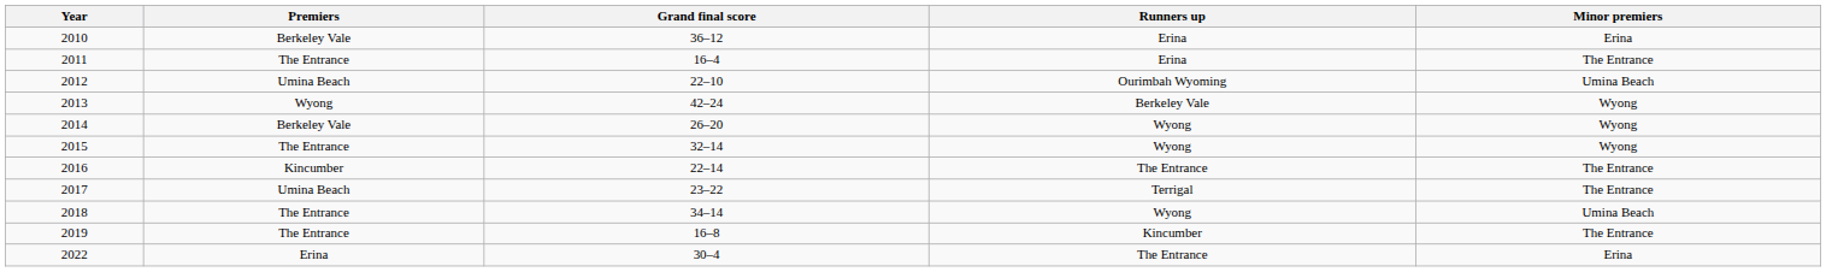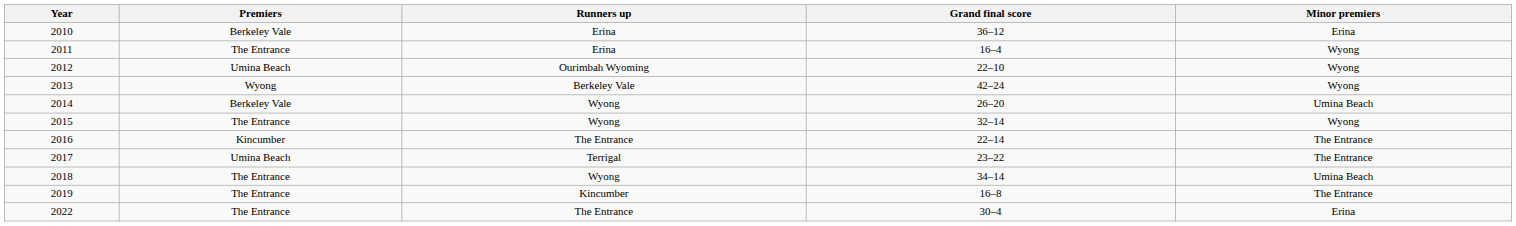columns swapped: Grand final score <-> Runners up
2011 | Minor premiers: The Entrance -> Wyong
2012 | Minor premiers: Umina Beach -> Wyong
2014 | Minor premiers: Wyong -> Umina Beach
2022 | Premiers: Erina -> The Entrance
